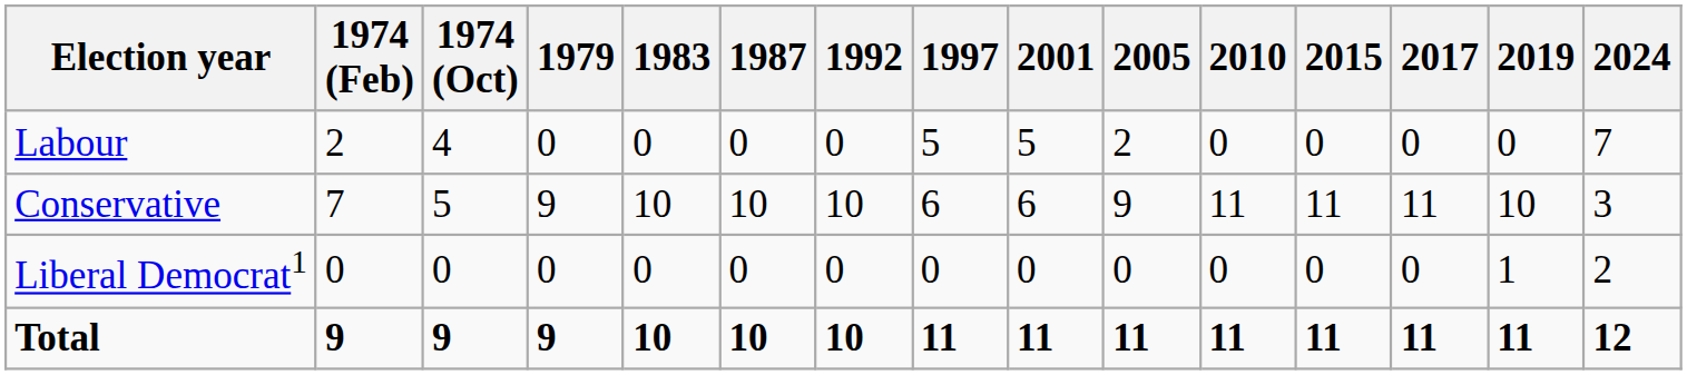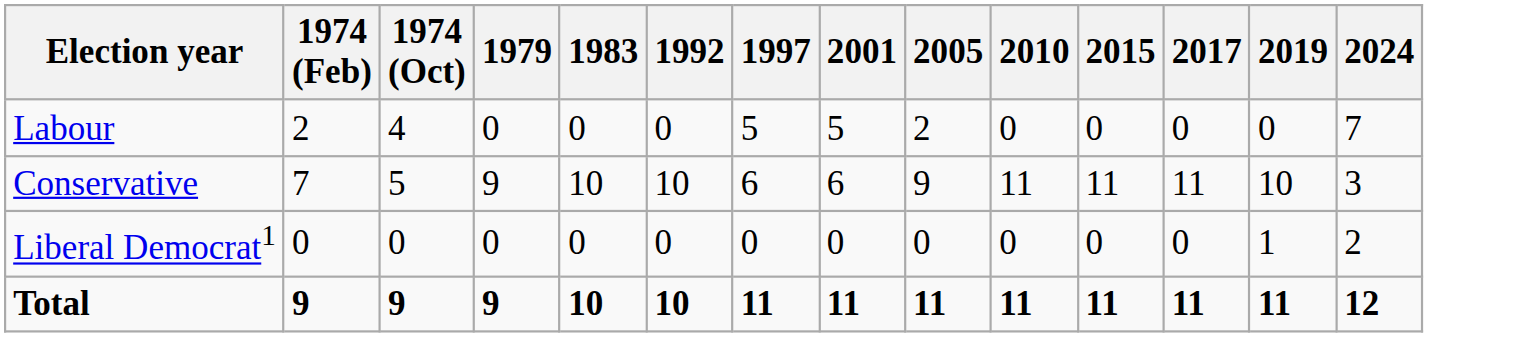- column: 1987 | 0 | 10 | 0 | 10
